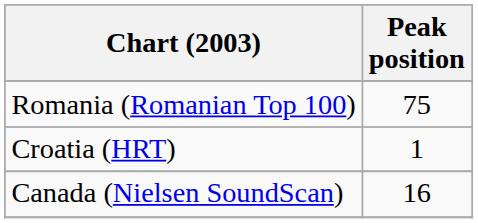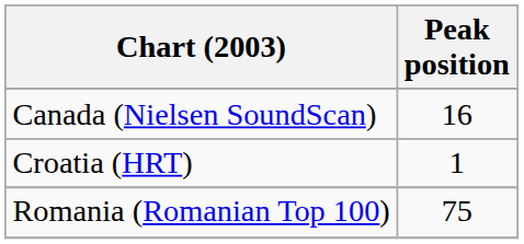rows swapped: Canada (Nielsen SoundScan) <-> Romania (Romanian Top 100)
